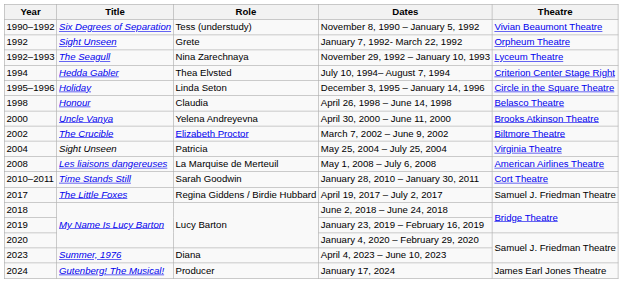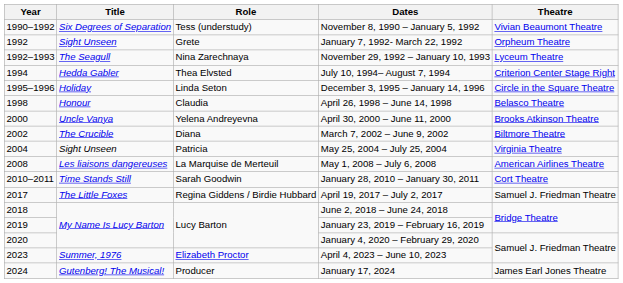March 7, 2002 – June 9, 2002 | Role: Elizabeth Proctor -> Diana
April 4, 2023 – June 10, 2023 | Role: Diana -> Elizabeth Proctor
